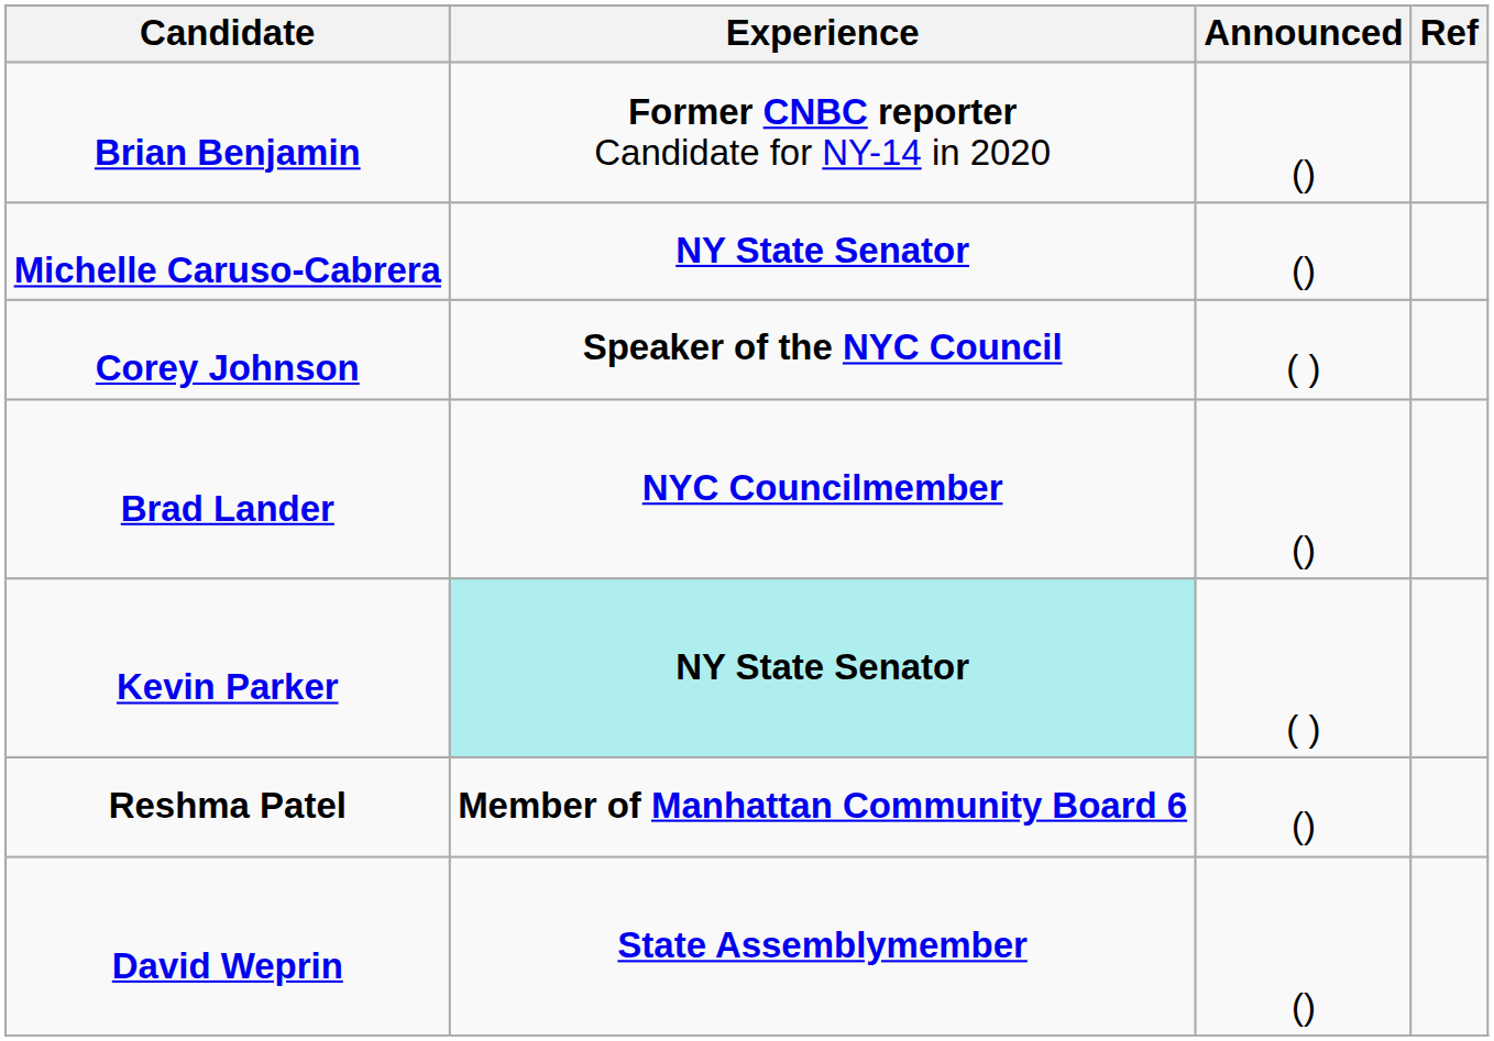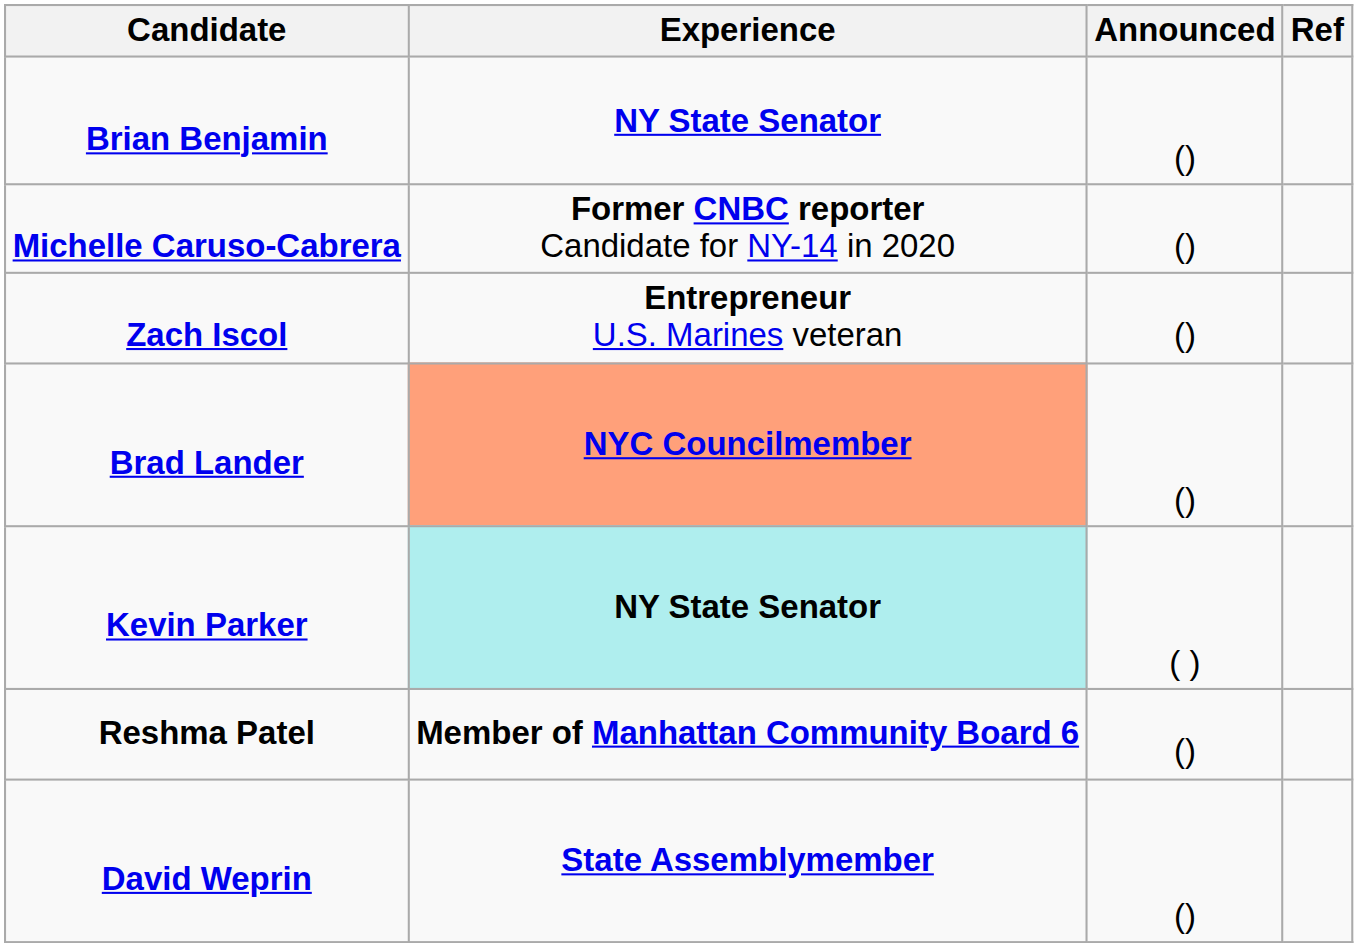Brian Benjamin | Experience: Former CNBC reporter Candidate for NY-14 in 2020 -> NY State Senator
Michelle Caruso-Cabrera | Experience: NY State Senator -> Former CNBC reporter Candidate for NY-14 in 2020
+ row: Zach Iscol | Entrepreneur U.S. Marines veteran | ()
- row: Corey Johnson | Speaker of the NYC Council | ( )
Brad Lander | Experience: no background -> lightsalmon background
